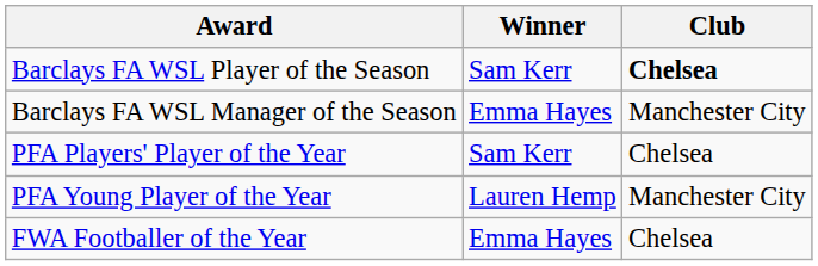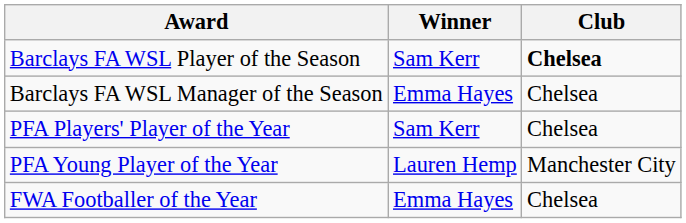Barclays FA WSL Manager of the Season | Club: Manchester City -> Chelsea
